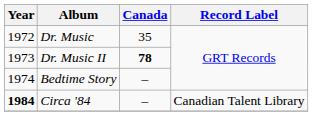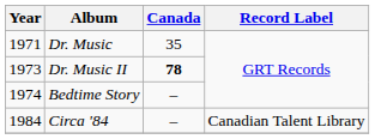Dr. Music | Year: 1972 -> 1971
Circa '84 | Year: bold -> normal
